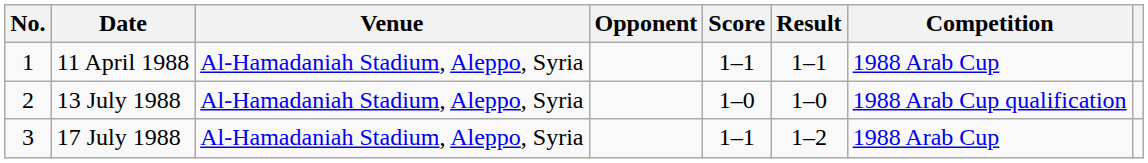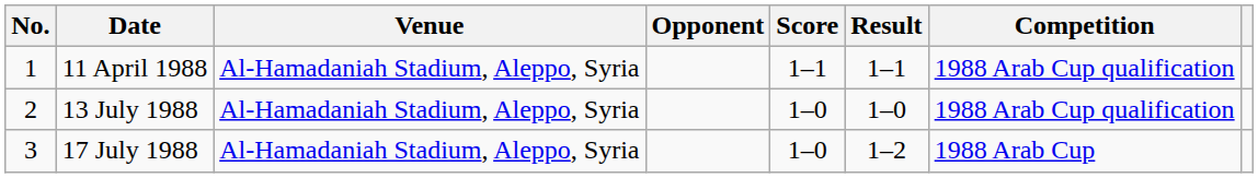11 April 1988 | Competition: 1988 Arab Cup -> 1988 Arab Cup qualification
17 July 1988 | Score: 1–1 -> 1–0
